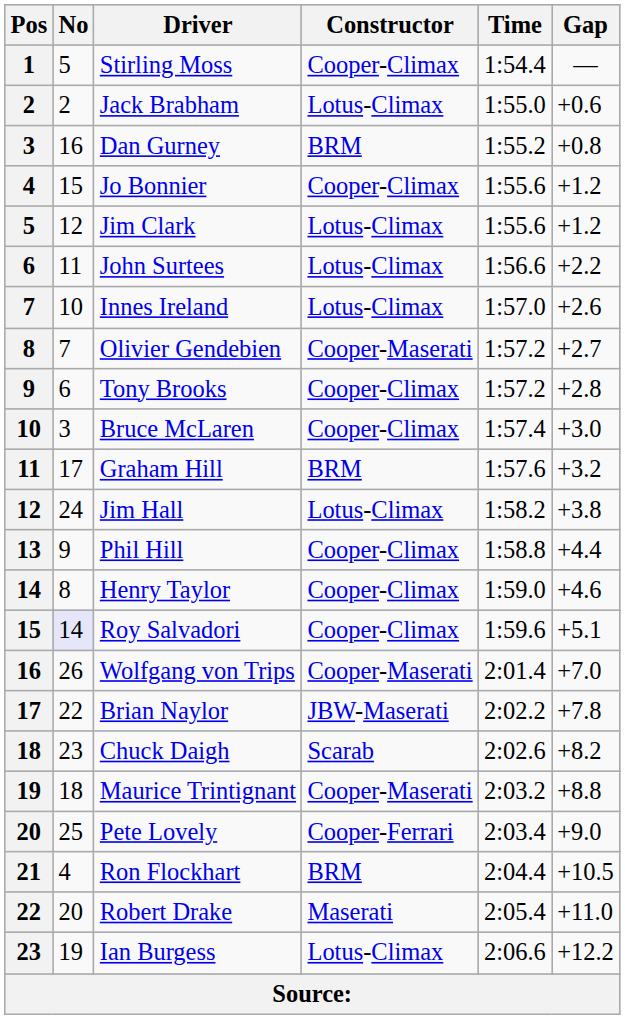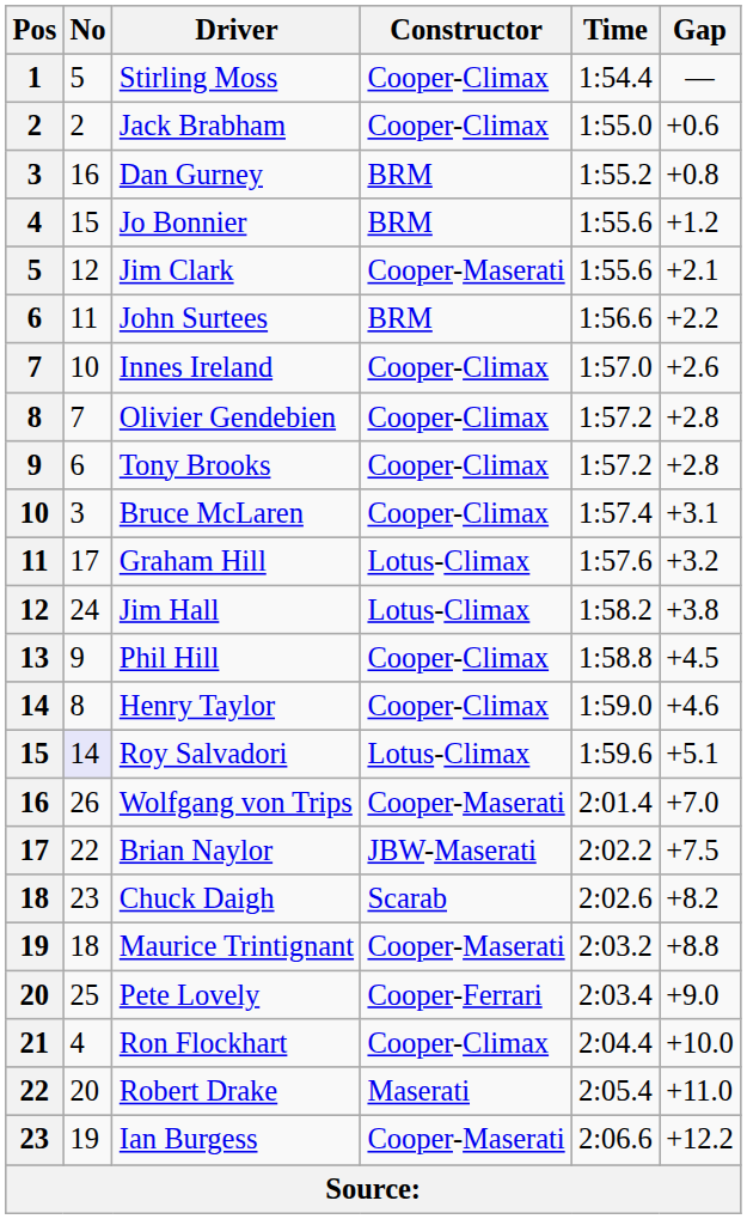Jack Brabham | Constructor: Lotus-Climax -> Cooper-Climax
Jo Bonnier | Constructor: Cooper-Climax -> BRM
Jim Clark | Constructor: Lotus-Climax -> Cooper-Maserati
Jim Clark | Gap: +1.2 -> +2.1
John Surtees | Constructor: Lotus-Climax -> BRM
Innes Ireland | Constructor: Lotus-Climax -> Cooper-Climax
Olivier Gendebien | Constructor: Cooper-Maserati -> Cooper-Climax
Olivier Gendebien | Gap: +2.7 -> +2.8
Bruce McLaren | Gap: +3.0 -> +3.1
Graham Hill | Constructor: BRM -> Lotus-Climax
Phil Hill | Gap: +4.4 -> +4.5
Roy Salvadori | Constructor: Cooper-Climax -> Lotus-Climax
Brian Naylor | Gap: +7.8 -> +7.5
Ron Flockhart | Constructor: BRM -> Cooper-Climax
Ron Flockhart | Gap: +10.5 -> +10.0
Ian Burgess | Constructor: Lotus-Climax -> Cooper-Maserati
